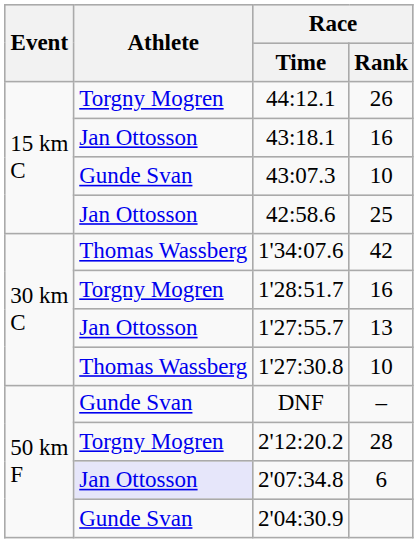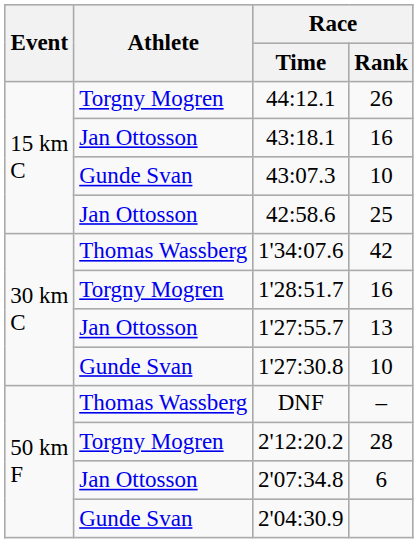1'27:30.8 | Athlete: Thomas Wassberg -> Gunde Svan
DNF | Athlete: Gunde Svan -> Thomas Wassberg
2'07:34.8 | Athlete: lavender background -> no background
